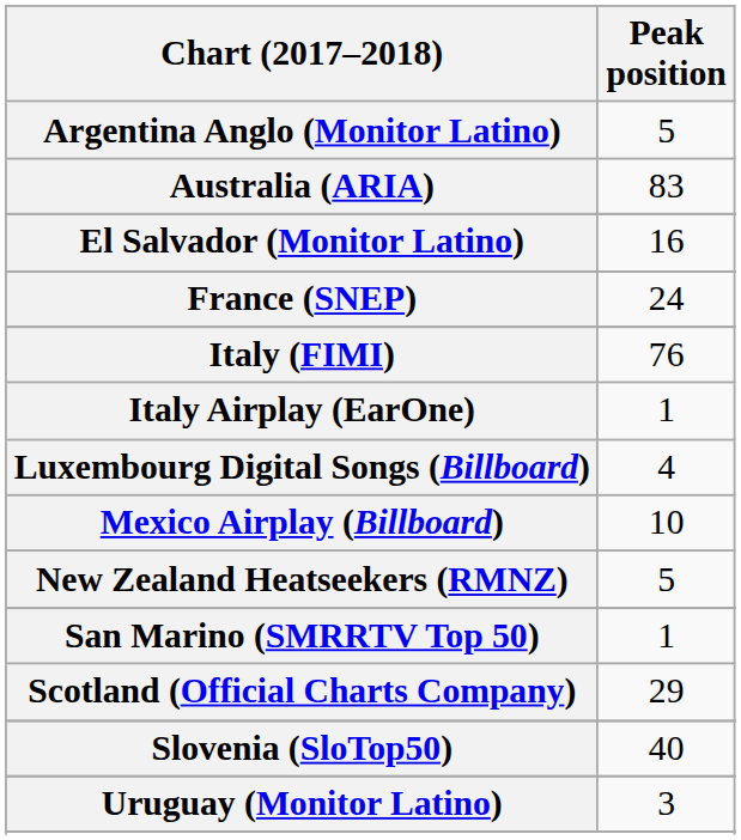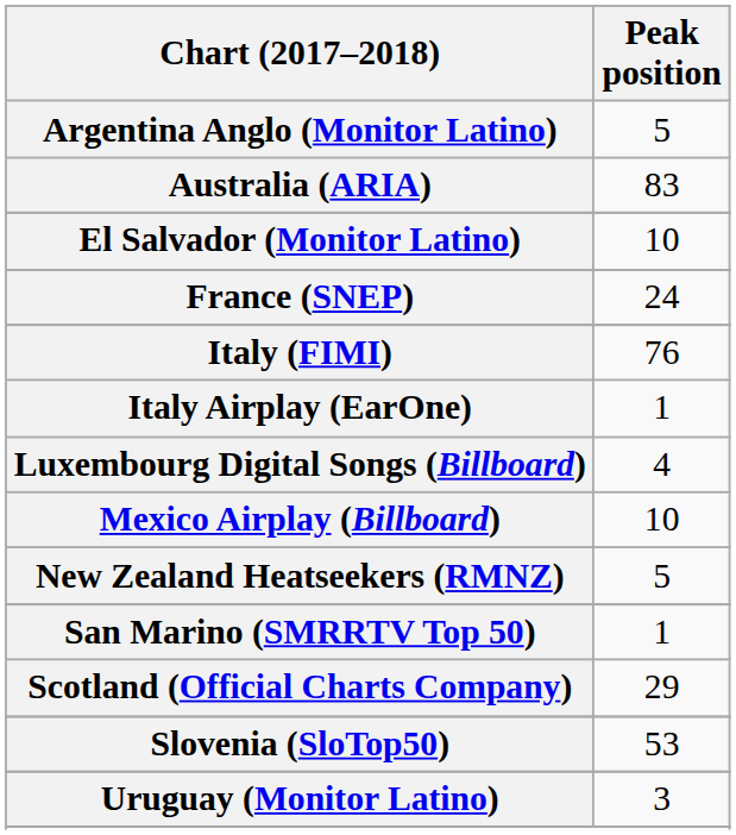El Salvador (Monitor Latino) | Peak position: 16 -> 10
Slovenia (SloTop50) | Peak position: 40 -> 53
